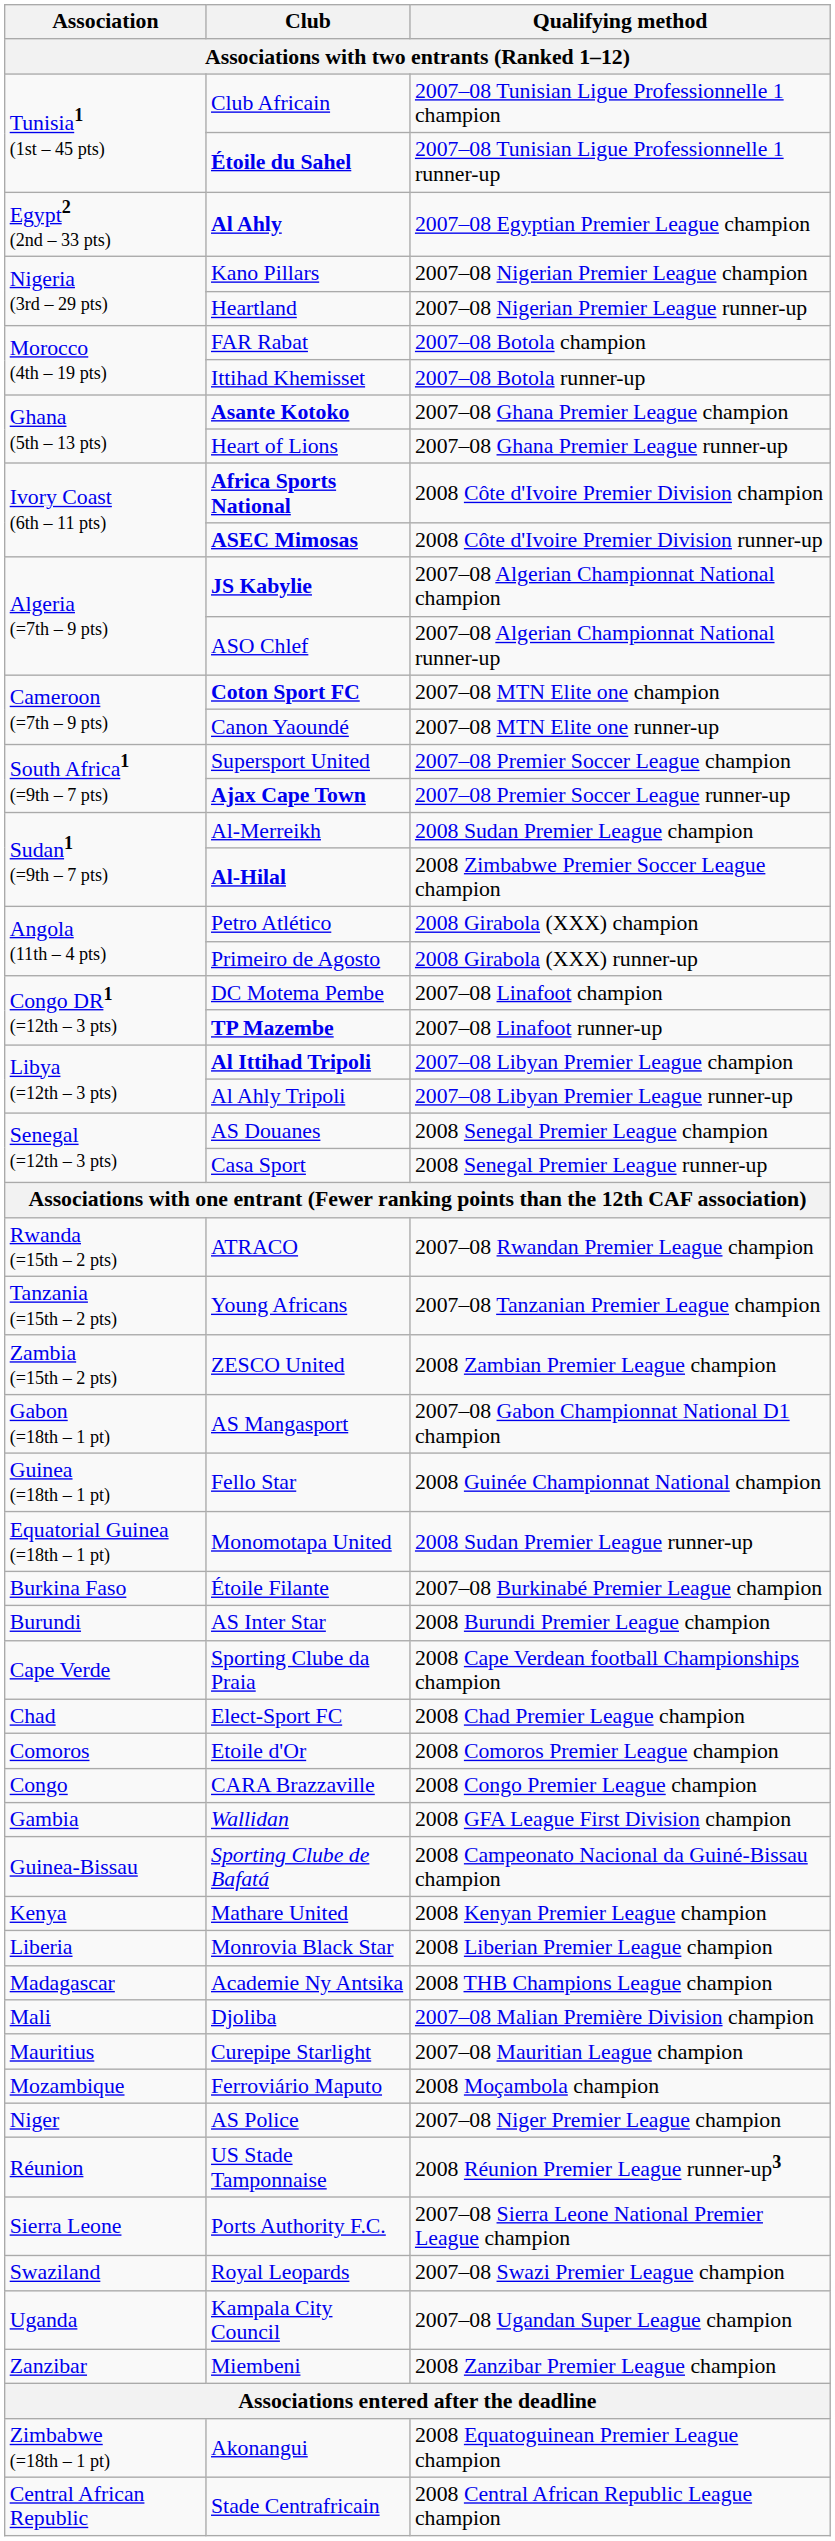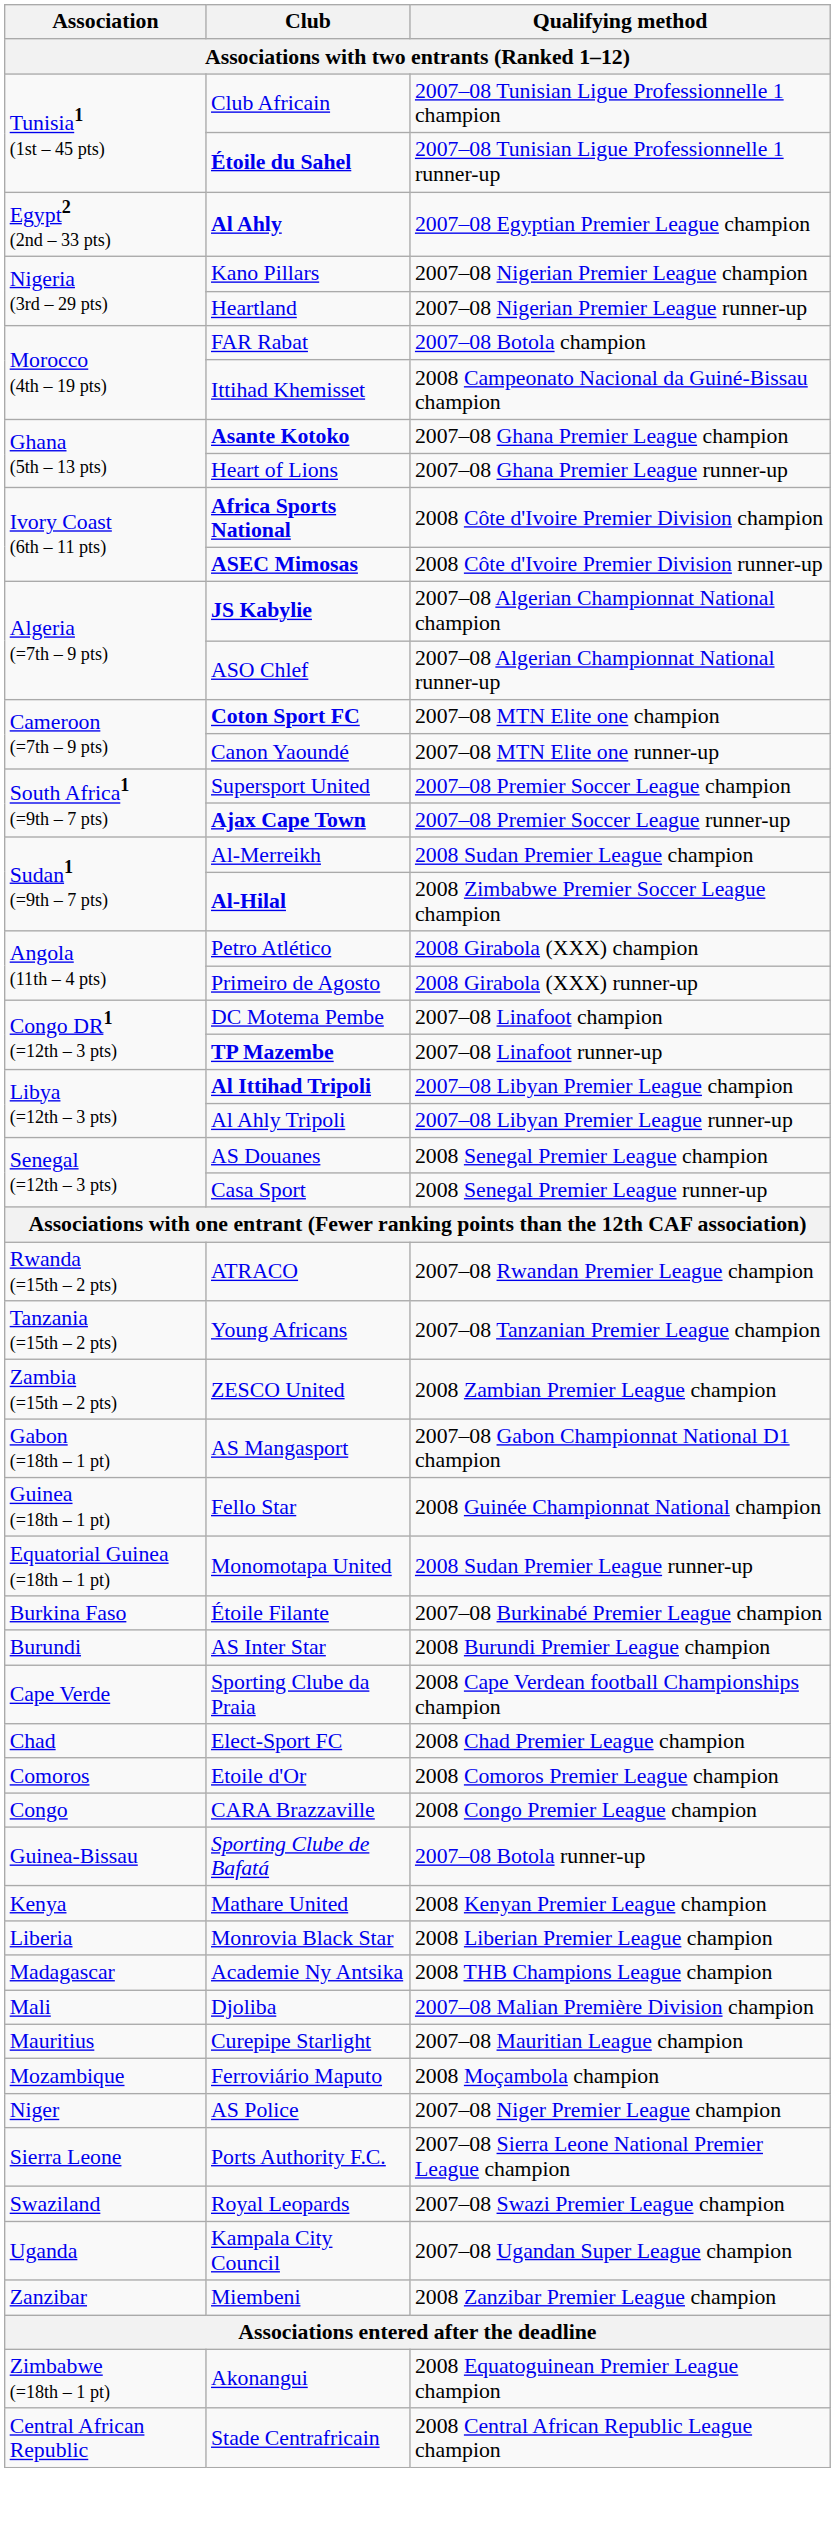Ittihad Khemisset | Qualifying method: 2007–08 Botola runner-up -> 2008 Campeonato Nacional da Guiné-Bissau champion
- row: Gambia | Wallidan | 2008 GFA League First Division champion
Sporting Clube de Bafatá | Qualifying method: 2008 Campeonato Nacional da Guiné-Bissau champion -> 2007–08 Botola runner-up
- row: Réunion | US Stade Tamponnaise | 2008 Réunion Premier League runner-up3
